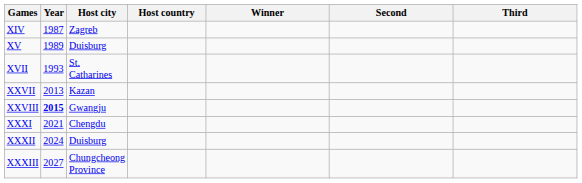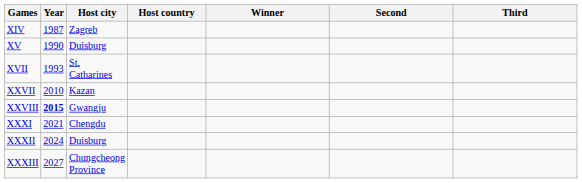XV | Year: 1989 -> 1990
XXVII | Year: 2013 -> 2010
